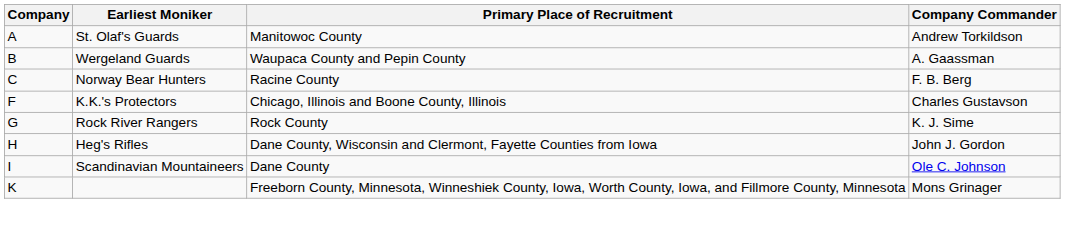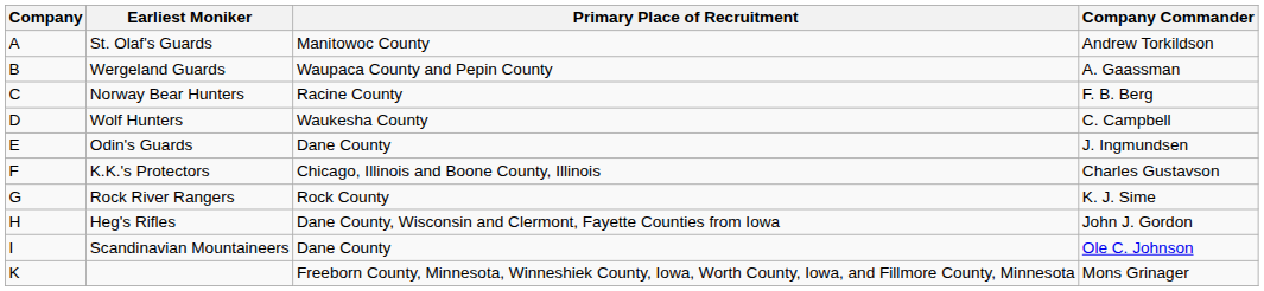+ row: D | Wolf Hunters | Waukesha County | C. Campbell
+ row: E | Odin's Guards | Dane County | J. Ingmundsen
